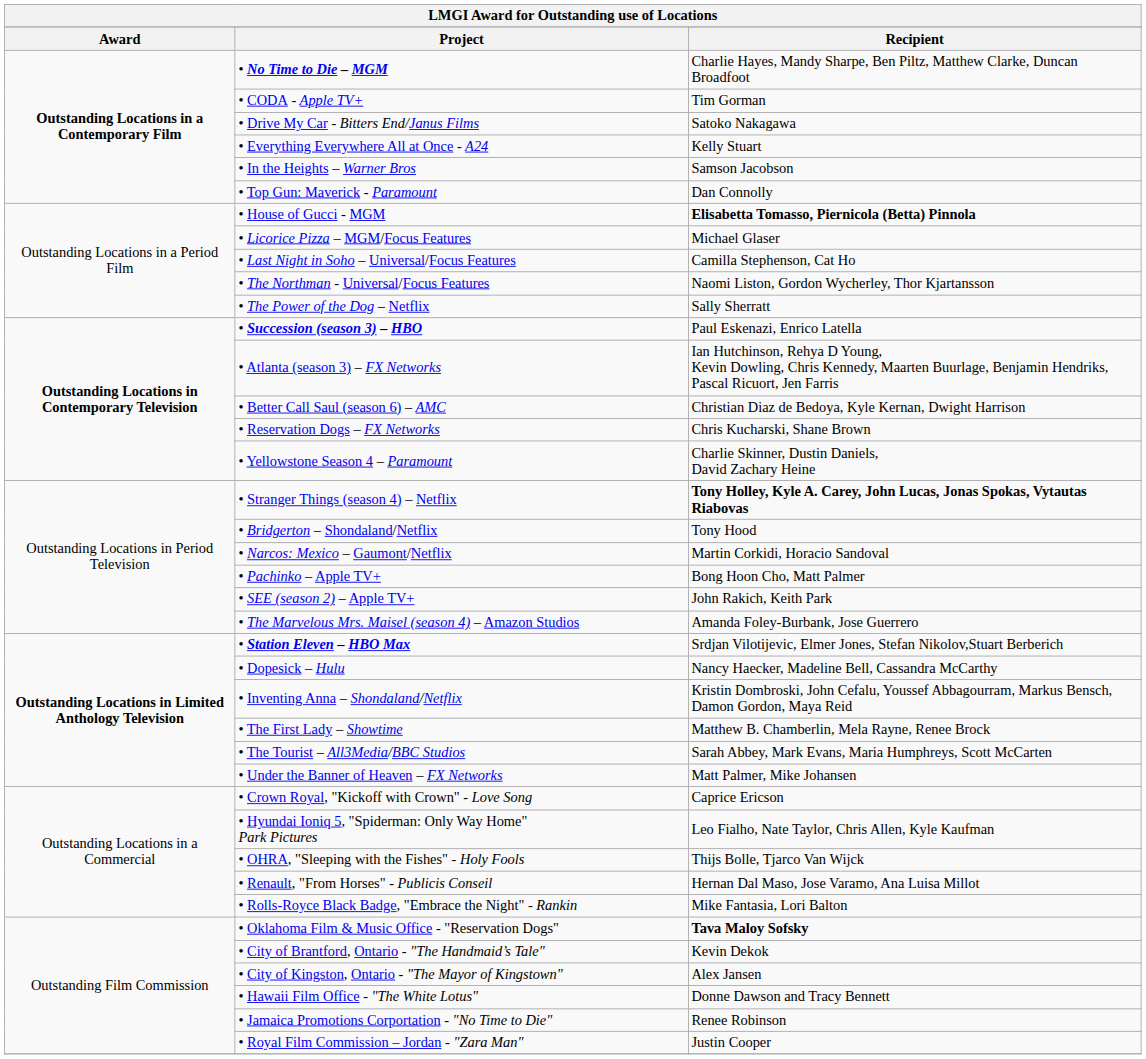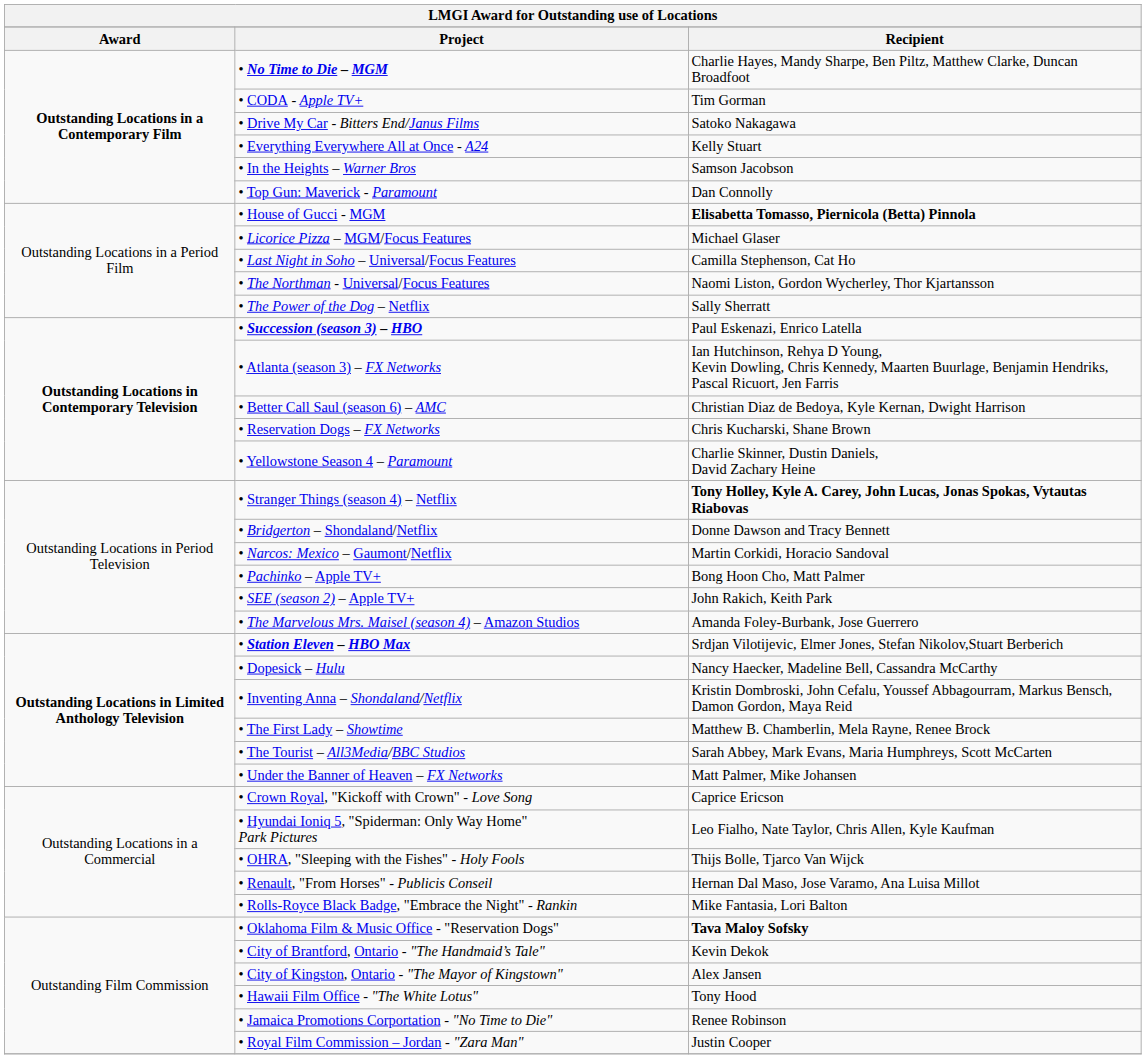• Bridgerton – Shondaland/Netflix | Recipient: Tony Hood -> Donne Dawson and Tracy Bennett
• Hawaii Film Office - "The White Lotus" | Recipient: Donne Dawson and Tracy Bennett -> Tony Hood
